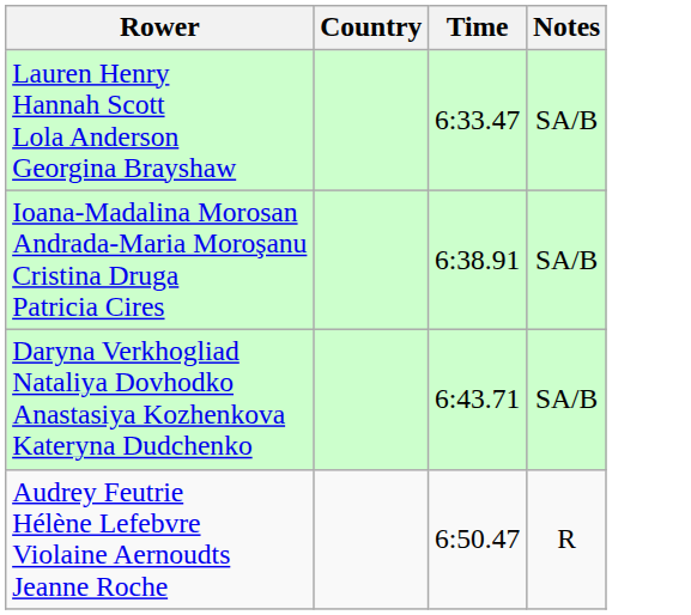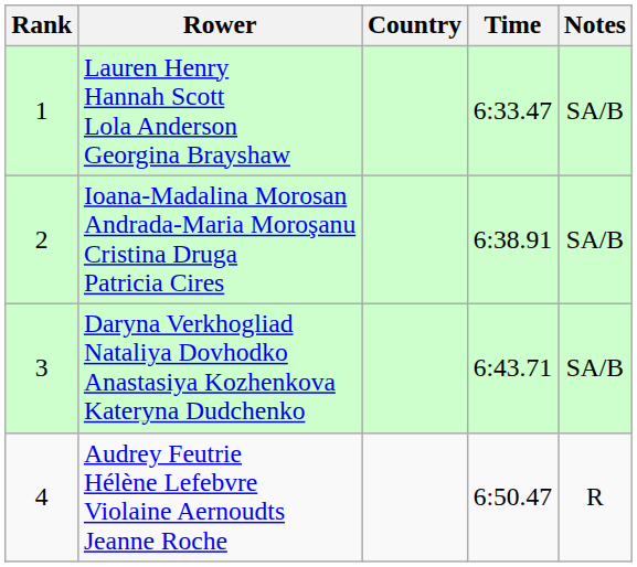+ column: Rank | 1 | 2 | 3 | 4
